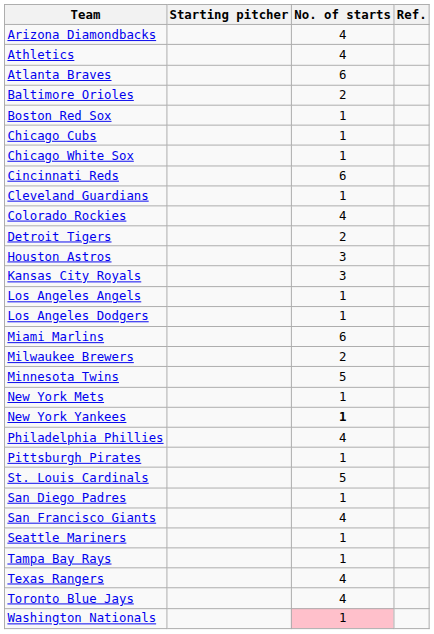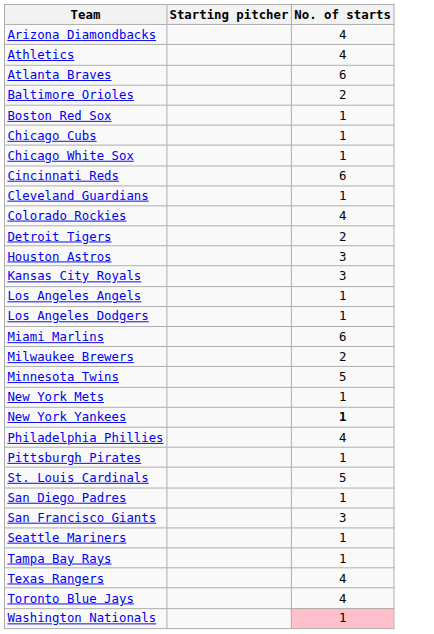- column: Ref.
San Francisco Giants | No. of starts: 4 -> 3
